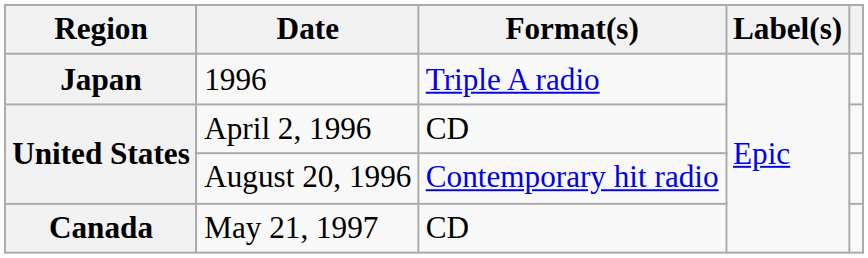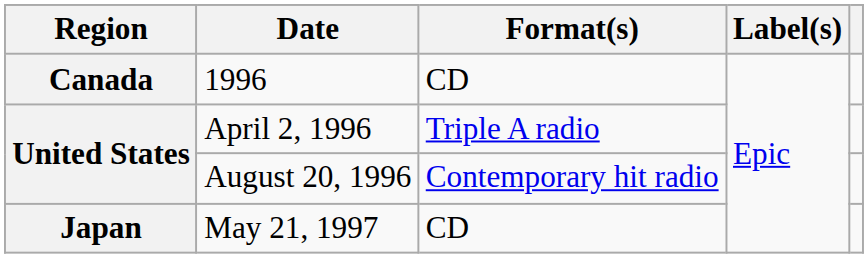1996 | Region: Japan -> Canada
1996 | Format(s): Triple A radio -> CD
April 2, 1996 | Format(s): CD -> Triple A radio
May 21, 1997 | Region: Canada -> Japan
